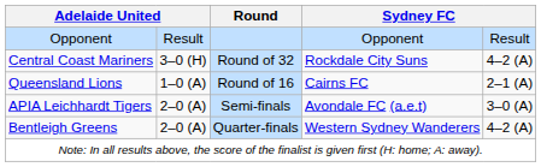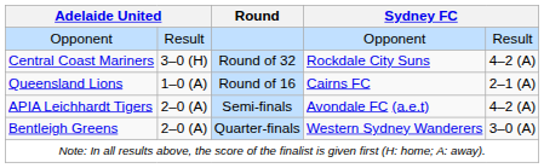APIA Leichhardt Tigers | column 5: 3–0 (A) -> 4–2 (A)
Bentleigh Greens | column 5: 4–2 (A) -> 3–0 (A)
